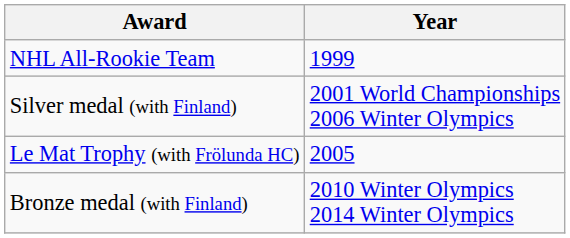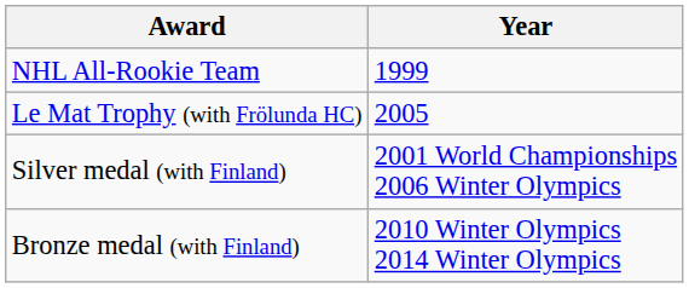rows swapped: Le Mat Trophy (with Frölunda HC) <-> Silver medal (with Finland)
